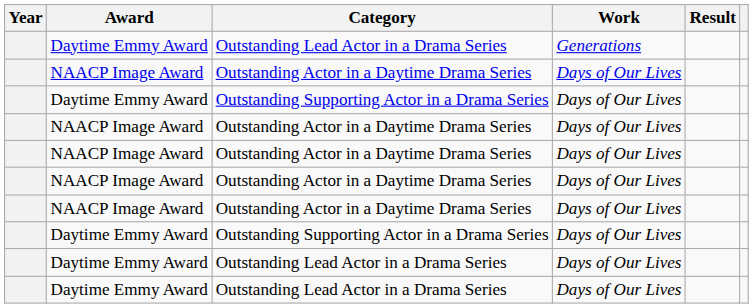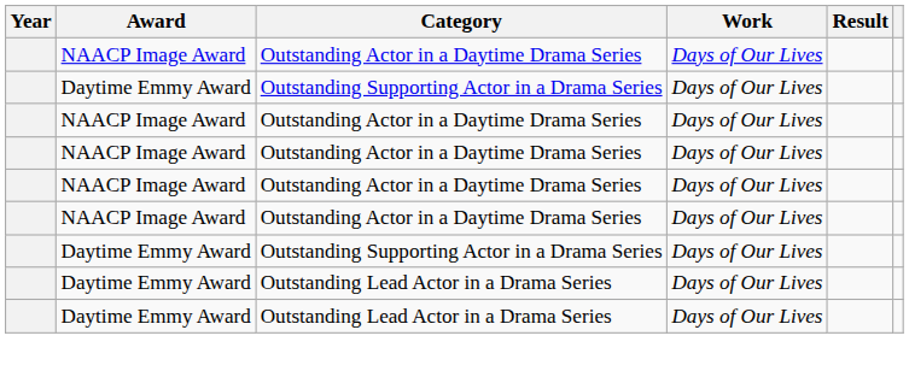- row: Daytime Emmy Award | Outstanding Lead Actor in a Drama Series | Generations
